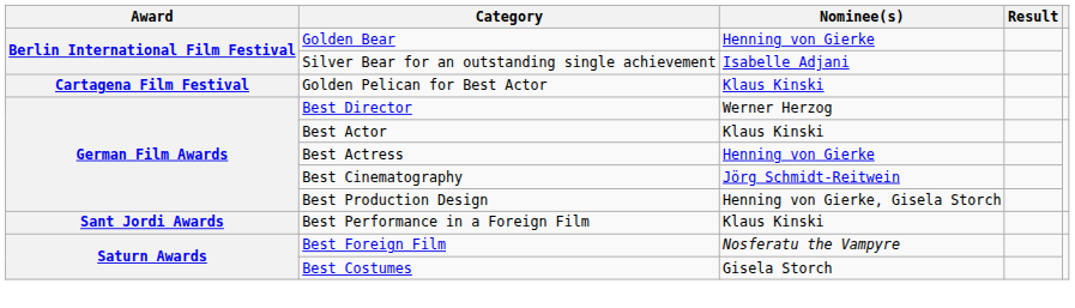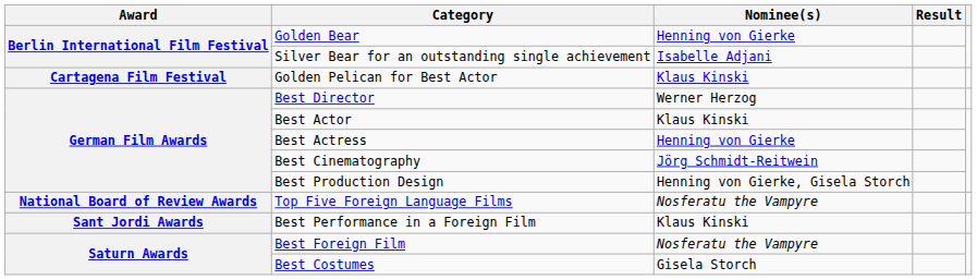+ row: National Board of Review Awards | Top Five Foreign Language Films | Nosferatu the Vampyre
